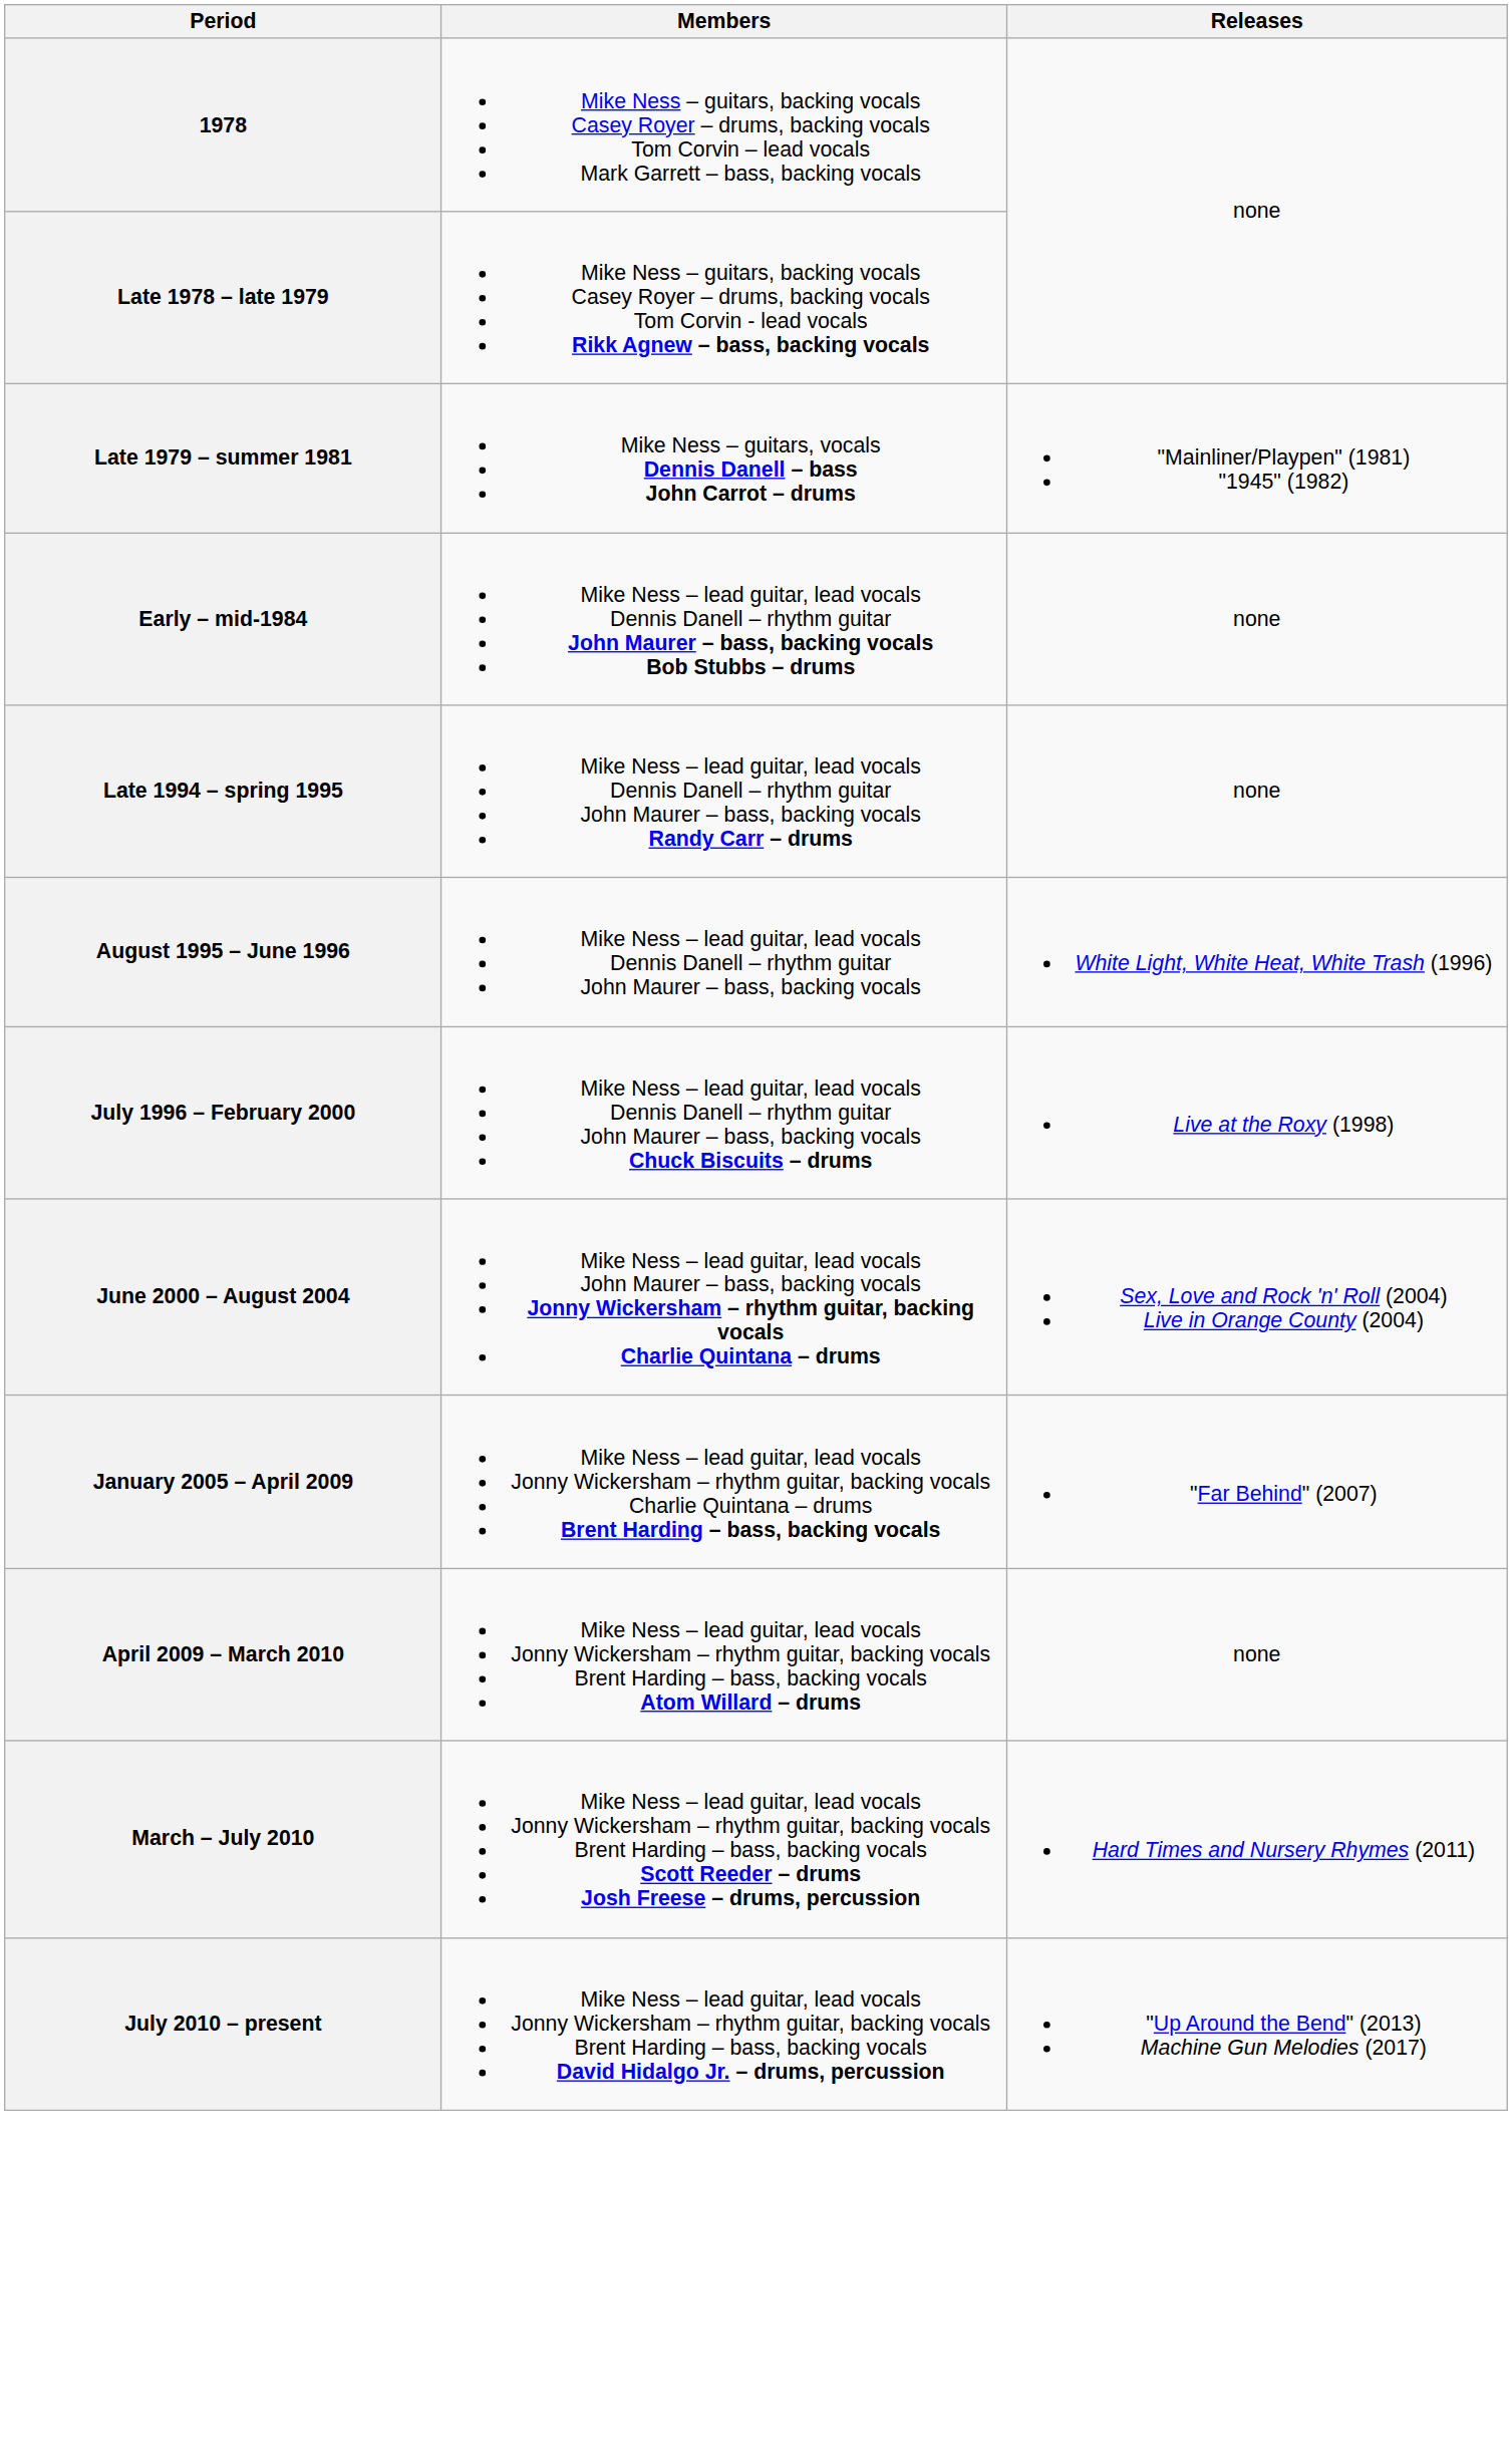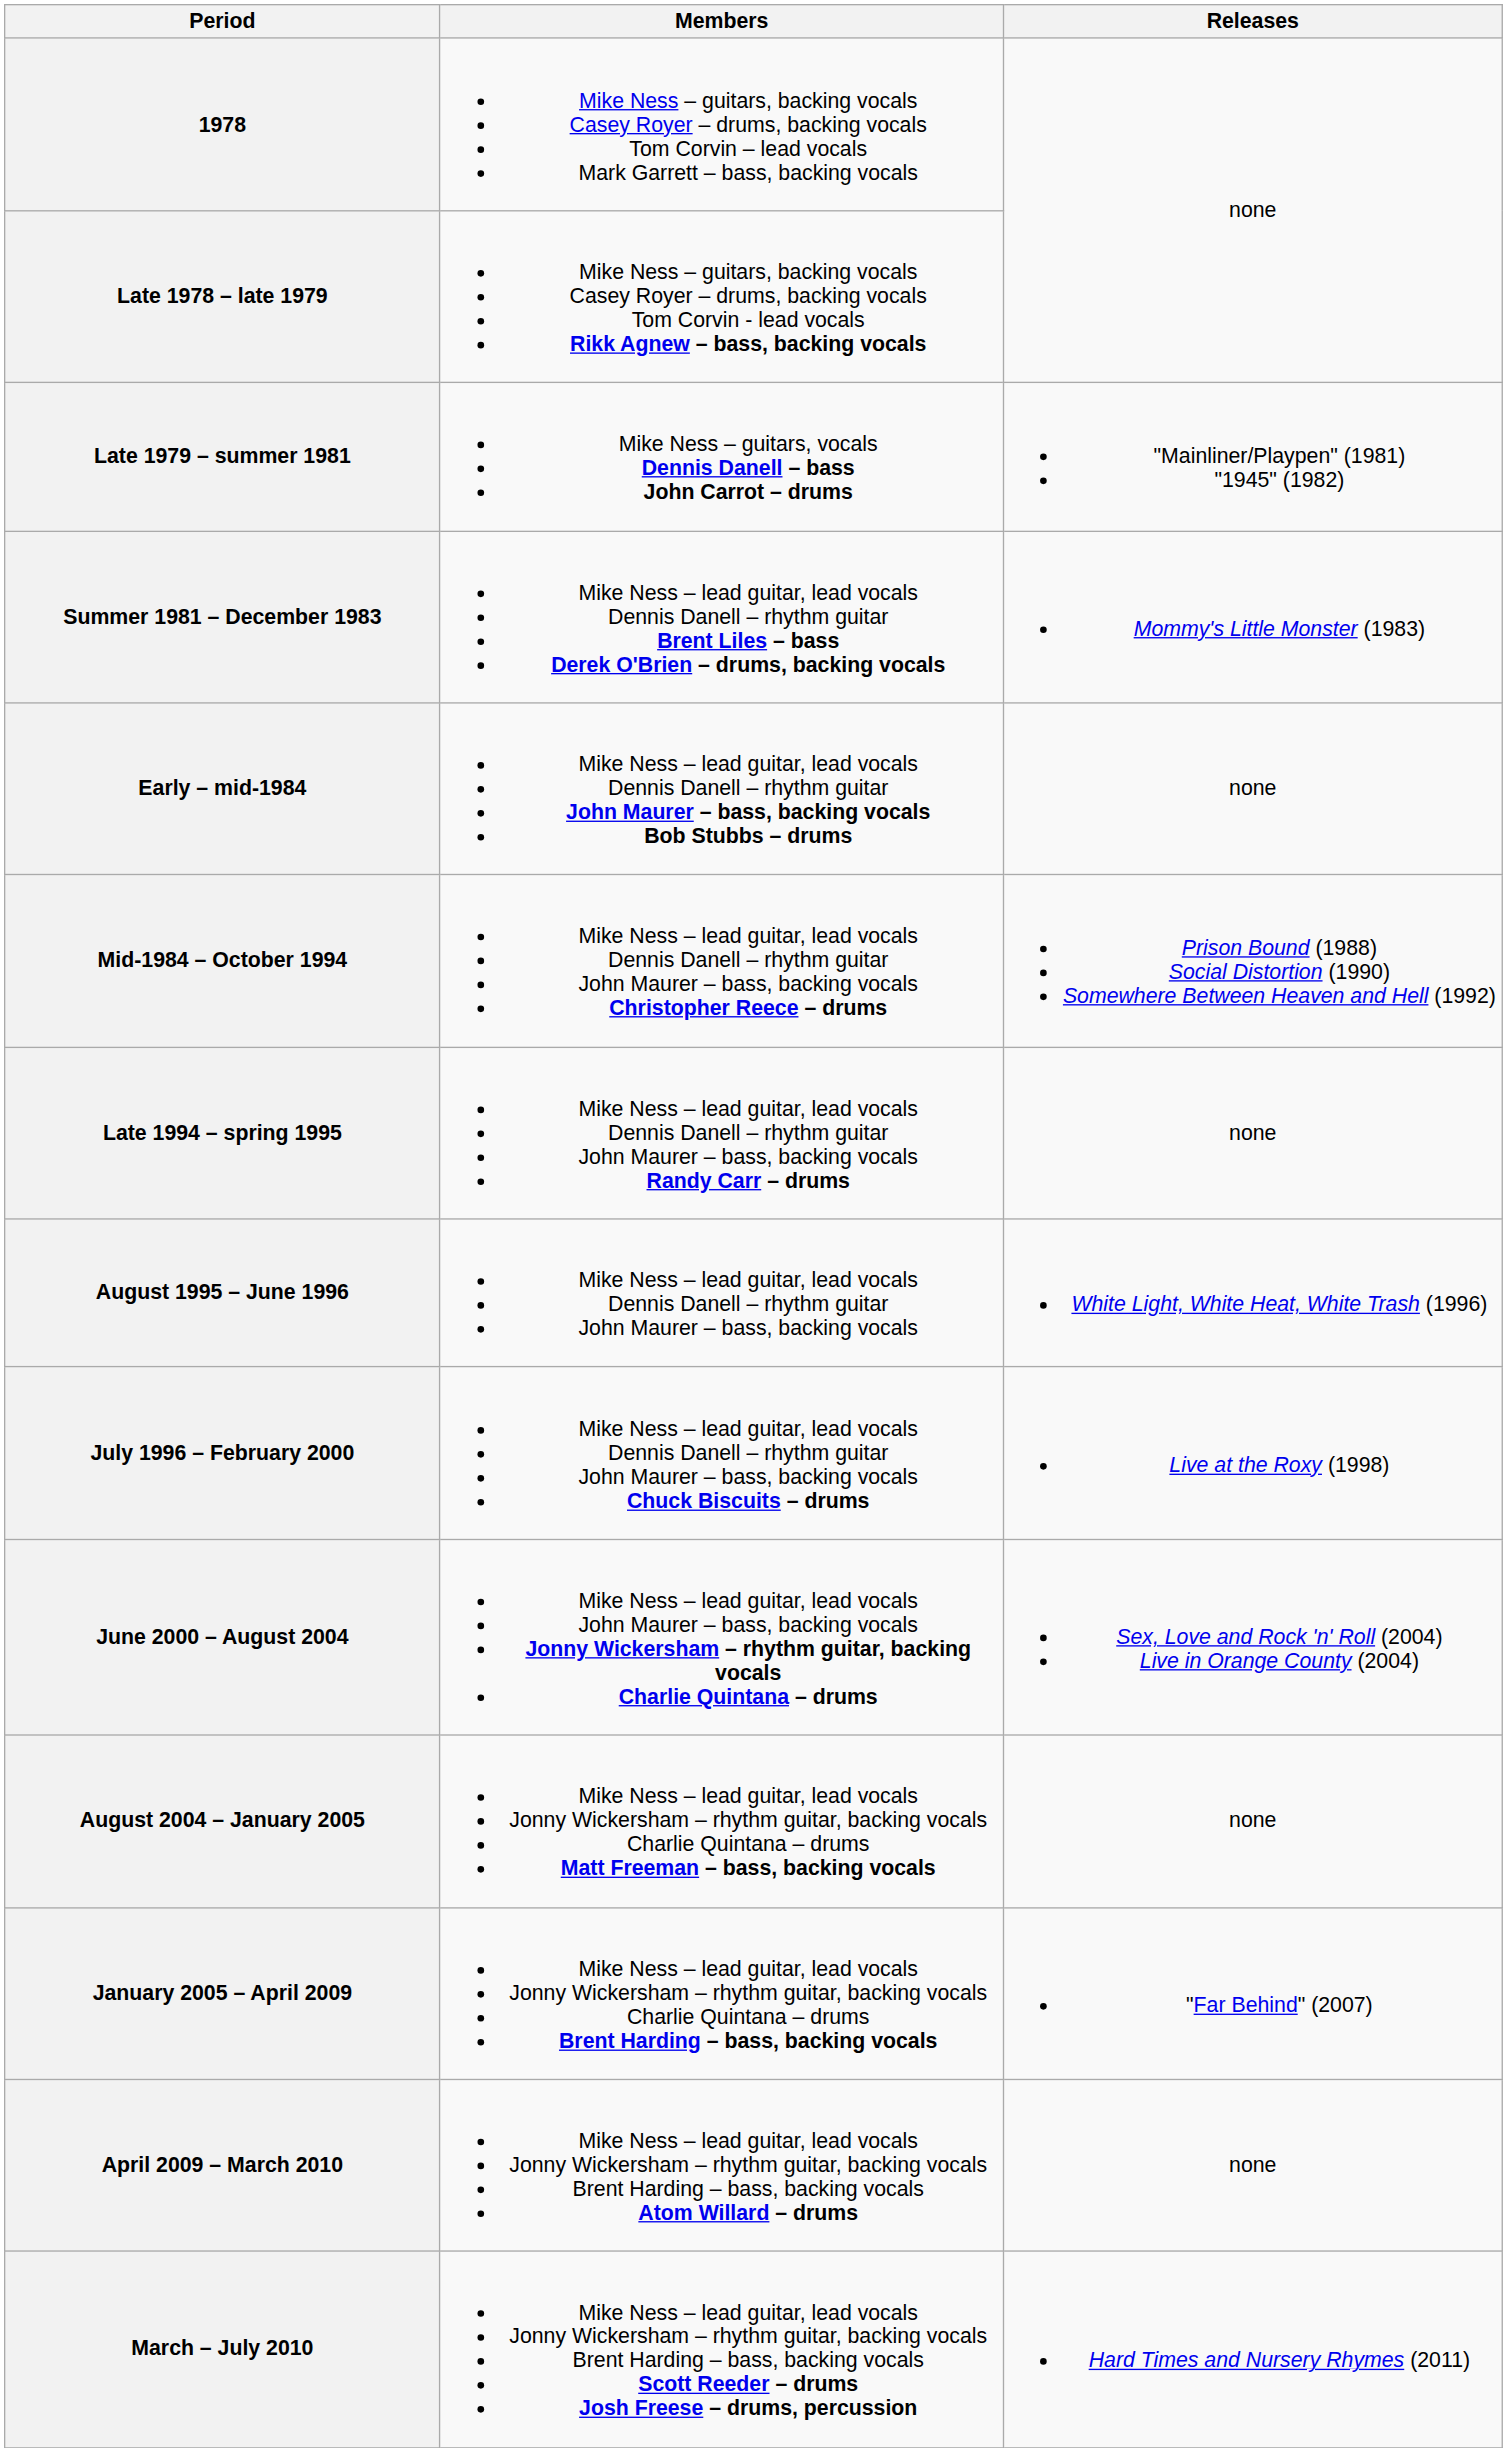+ row: Summer 1981 – December 1983 | Mike Ness – lead guitar, lead vocals Dennis Danell – rhythm guitar Brent Liles – bass Derek O'Brien – drums, backing vocals | Mommy's Little Monster (1983)
+ row: Mid-1984 – October 1994 | Mike Ness – lead guitar, lead vocals Dennis Danell – rhythm guitar John Maurer – bass, backing vocals Christopher Reece – drums | Prison Bound (1988) Social Distortion (1990) Somewhere Between Heaven and Hell (1992)
+ row: August 2004 – January 2005 | Mike Ness – lead guitar, lead vocals Jonny Wickersham – rhythm guitar, backing vocals Charlie Quintana – drums Matt Freeman – bass, backing vocals | none
- row: July 2010 – present | Mike Ness – lead guitar, lead vocals Jonny Wickersham – rhythm guitar, backing vocals Brent Harding – bass, backing vocals David Hidalgo Jr. – drums, percussion | "Up Around the Bend" (2013) Machine Gun Melodies (2017)
